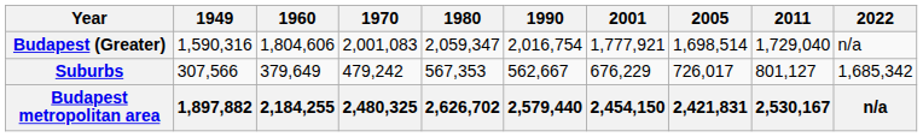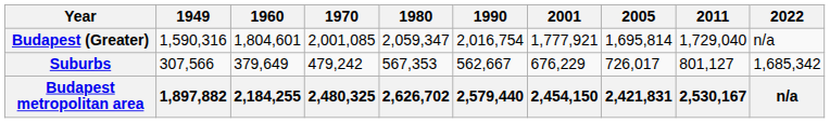Budapest (Greater) | 1960: 1,804,606 -> 1,804,601
Budapest (Greater) | 1970: 2,001,083 -> 2,001,085
Budapest (Greater) | 2005: 1,698,514 -> 1,695,814
